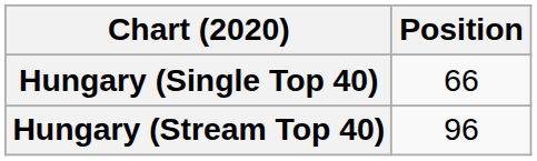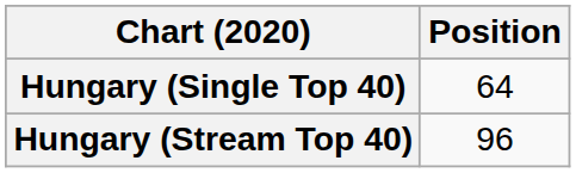Hungary (Single Top 40) | Position: 66 -> 64
